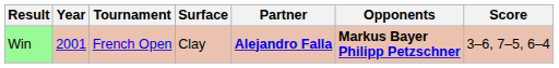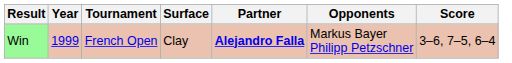Win | Year: 2001 -> 1999
Win | Opponents: bold -> normal
